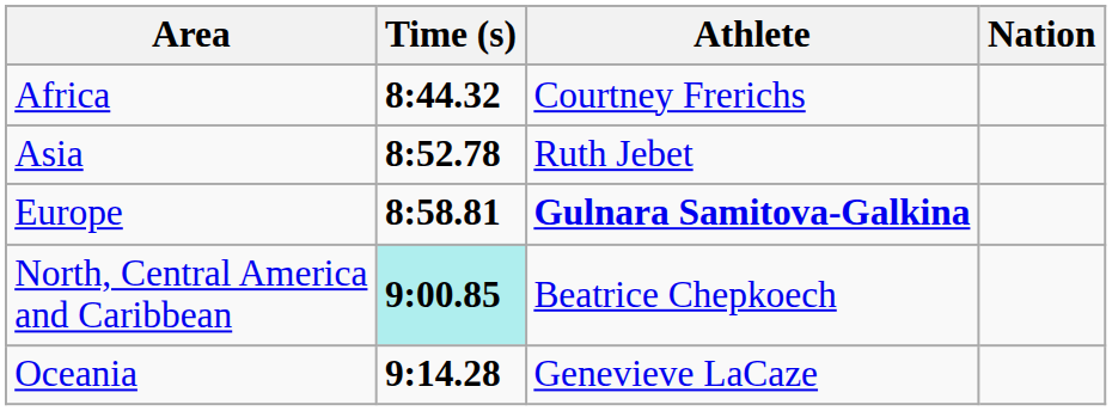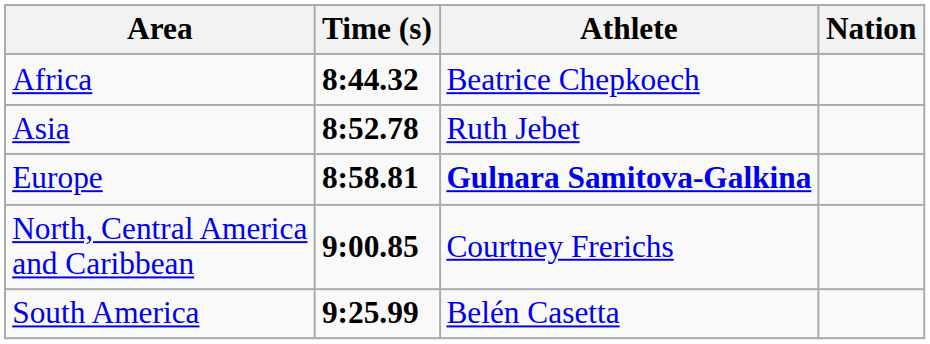Africa | Athlete: Courtney Frerichs -> Beatrice Chepkoech
North, Central America and Caribbean | Time (s): paleturquoise background -> no background
North, Central America and Caribbean | Athlete: Beatrice Chepkoech -> Courtney Frerichs
- row: Oceania | 9:14.28 | Genevieve LaCaze
+ row: South America | 9:25.99 | Belén Casetta
